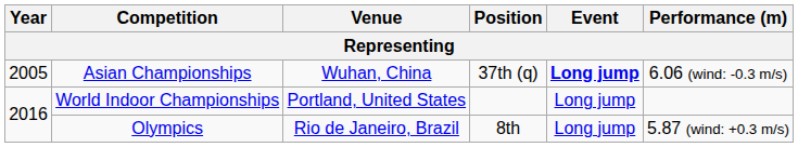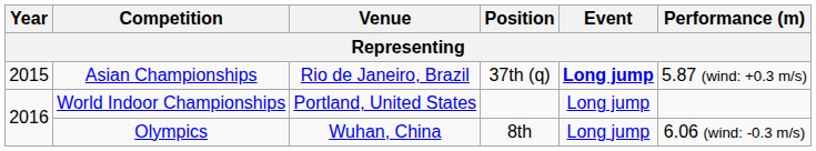Asian Championships | Year: 2005 -> 2015
Asian Championships | Venue: Wuhan, China -> Rio de Janeiro, Brazil
Asian Championships | Performance (m): 6.06 (wind: -0.3 m/s) -> 5.87 (wind: +0.3 m/s)
Olympics | Venue: Rio de Janeiro, Brazil -> Wuhan, China
Olympics | Performance (m): 5.87 (wind: +0.3 m/s) -> 6.06 (wind: -0.3 m/s)
